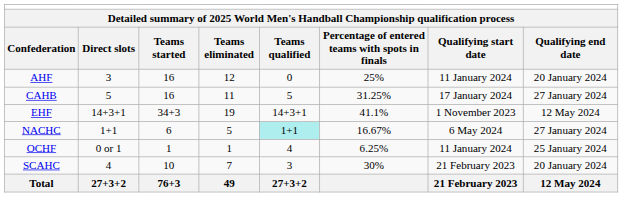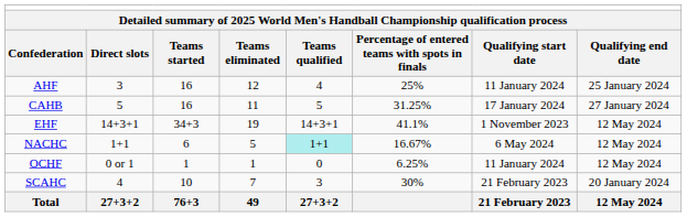AHF | column 5: 0 -> 4
AHF | column 8: 20 January 2024 -> 25 January 2024
NACHC | column 8: 27 January 2024 -> 12 May 2024
OCHF | column 5: 4 -> 0
OCHF | column 8: 25 January 2024 -> 12 May 2024
